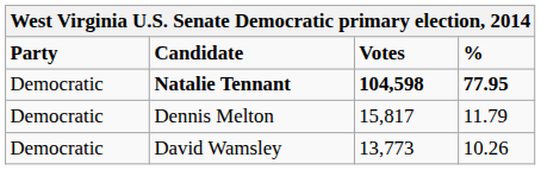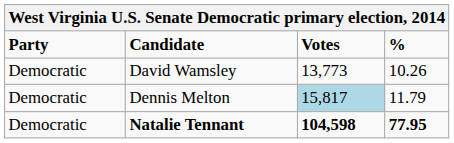rows swapped: Natalie Tennant <-> David Wamsley
Dennis Melton | Votes: no background -> lightblue background
